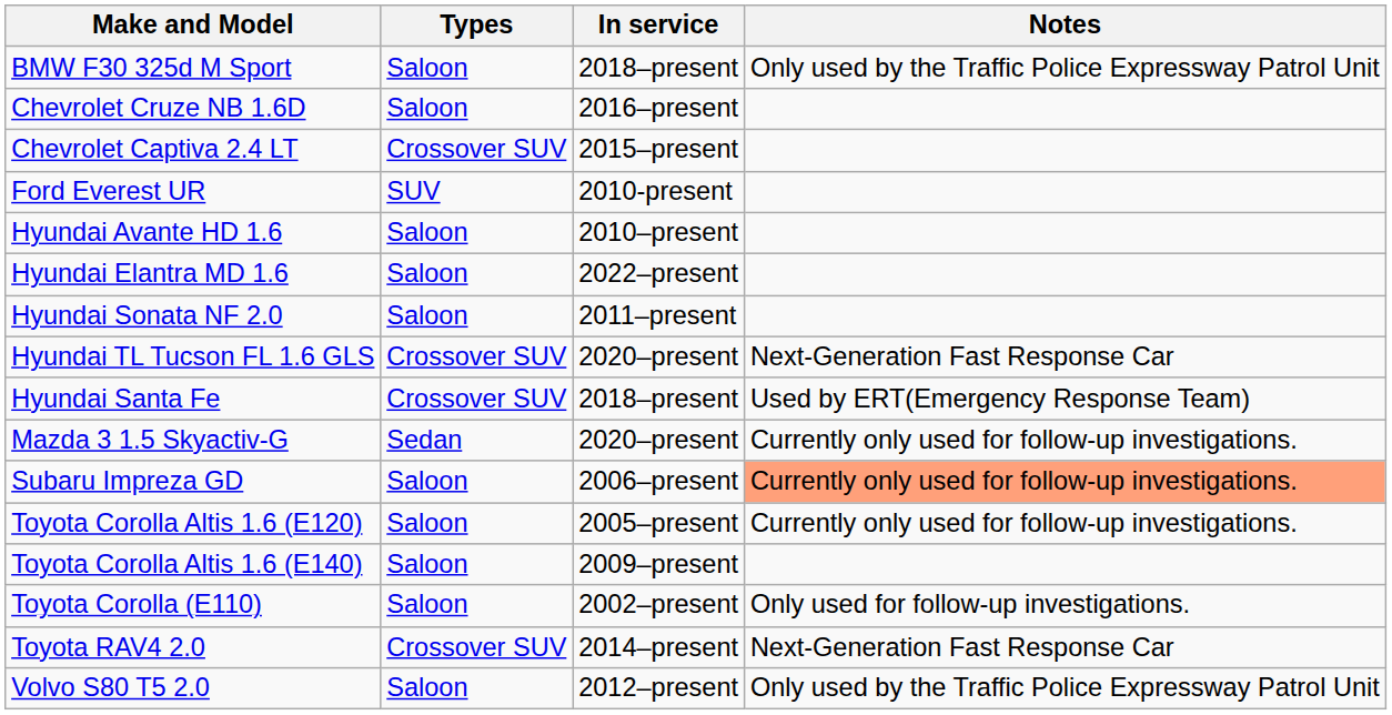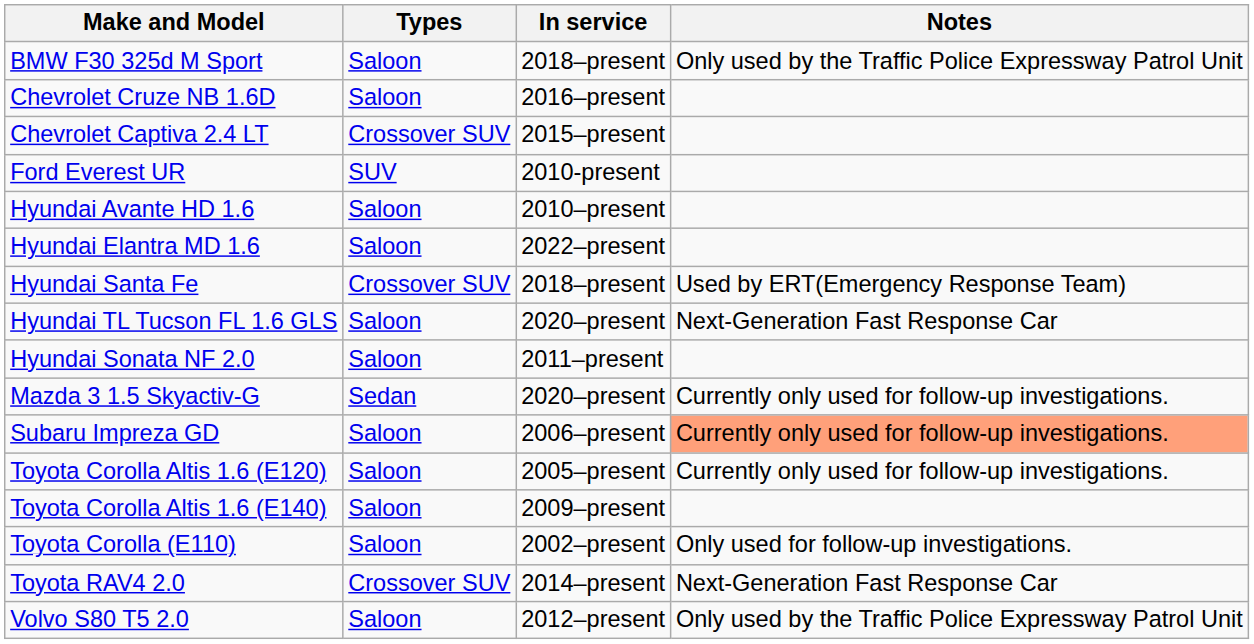rows swapped: Hyundai Sonata NF 2.0 <-> Hyundai Santa Fe
Hyundai TL Tucson FL 1.6 GLS | Types: Crossover SUV -> Saloon
